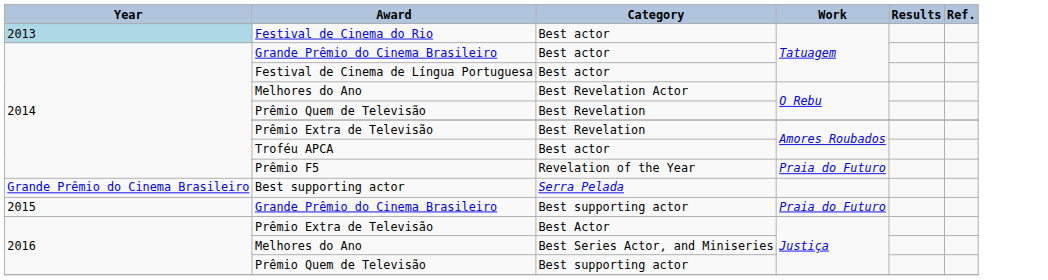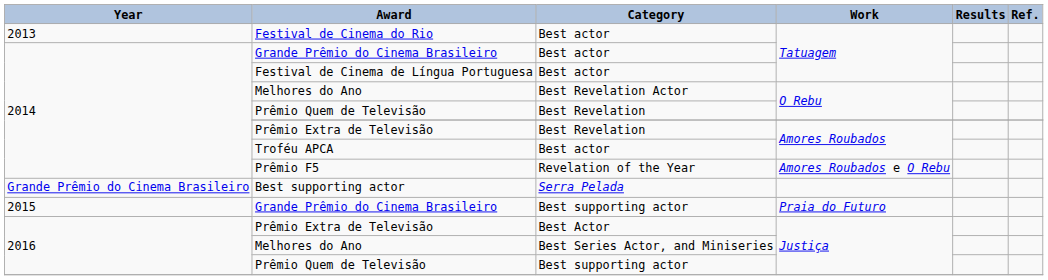Festival de Cinema do Rio | Year: lightblue background -> no background
Prêmio F5 | Work: Praia do Futuro -> Amores Roubados e O Rebu
